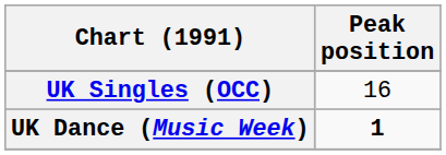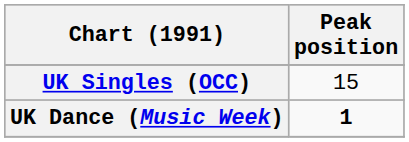UK Singles (OCC) | Peak position: 16 -> 15
